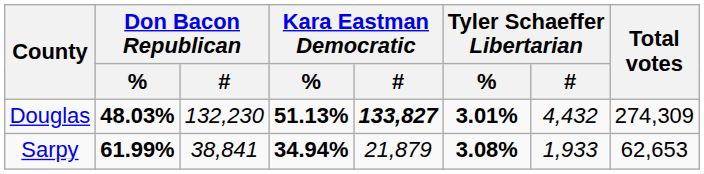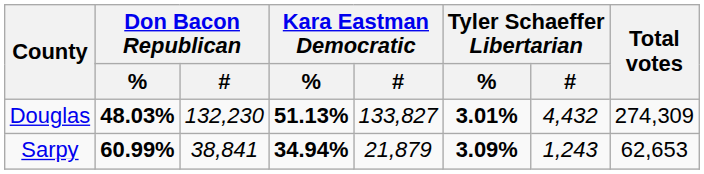Douglas | Kara Eastman Democratic / #: bold -> normal
Sarpy | Don Bacon Republican / %: 61.99% -> 60.99%
Sarpy | Tyler Schaeffer Libertarian / %: 3.08% -> 3.09%
Sarpy | Tyler Schaeffer Libertarian / #: 1,933 -> 1,243
